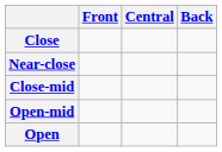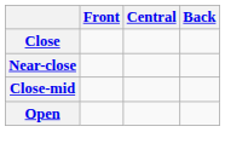- row: Open-mid
